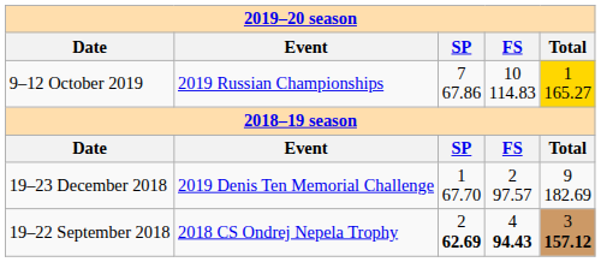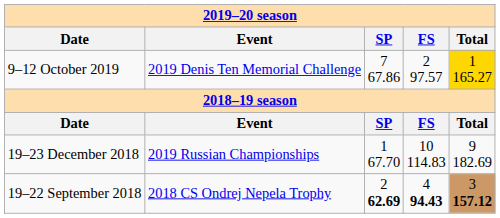9–12 October 2019 | column 2: 2019 Russian Championships -> 2019 Denis Ten Memorial Challenge
9–12 October 2019 | column 4: 10 114.83 -> 2 97.57
19–23 December 2018 | column 2: 2019 Denis Ten Memorial Challenge -> 2019 Russian Championships
19–23 December 2018 | column 4: 2 97.57 -> 10 114.83
